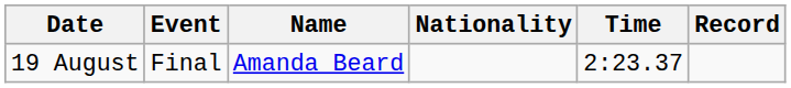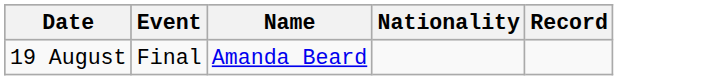- column: Time | 2:23.37
